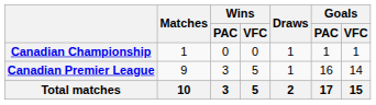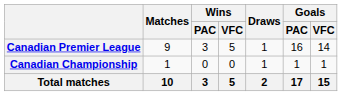rows swapped: Canadian Premier League <-> Canadian Championship
